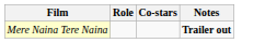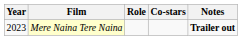+ column: Year | 2023
